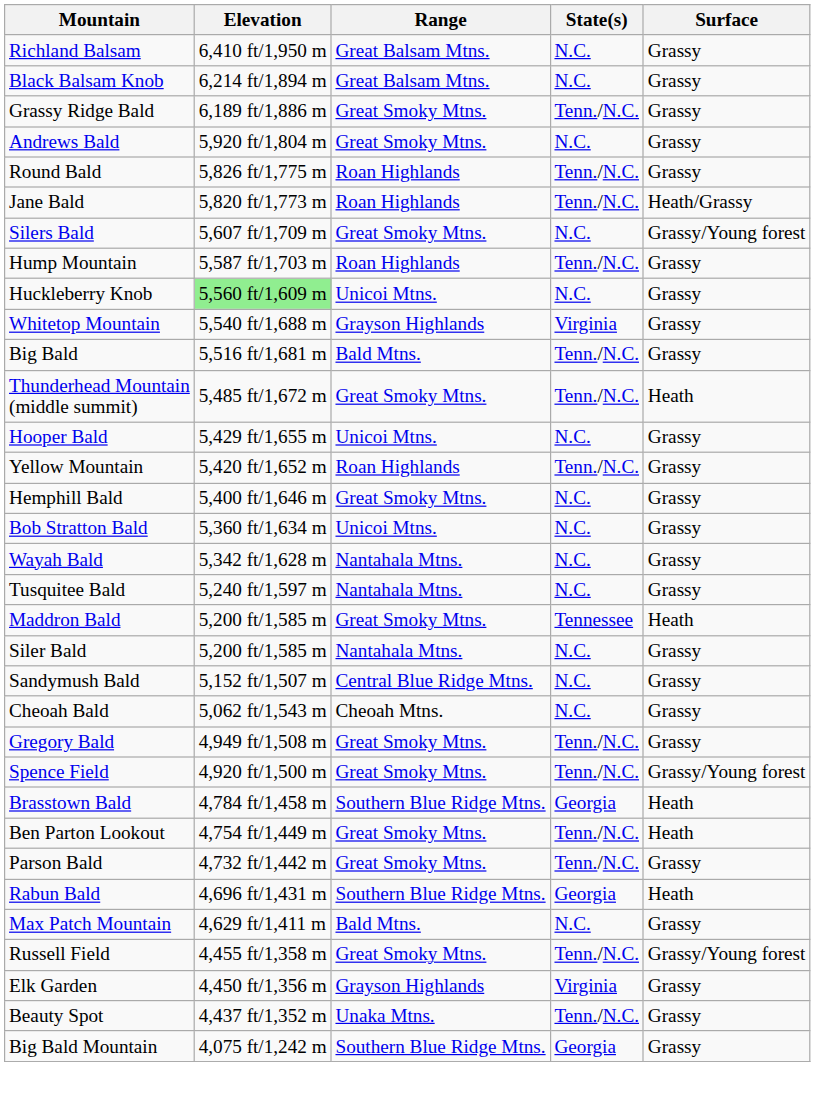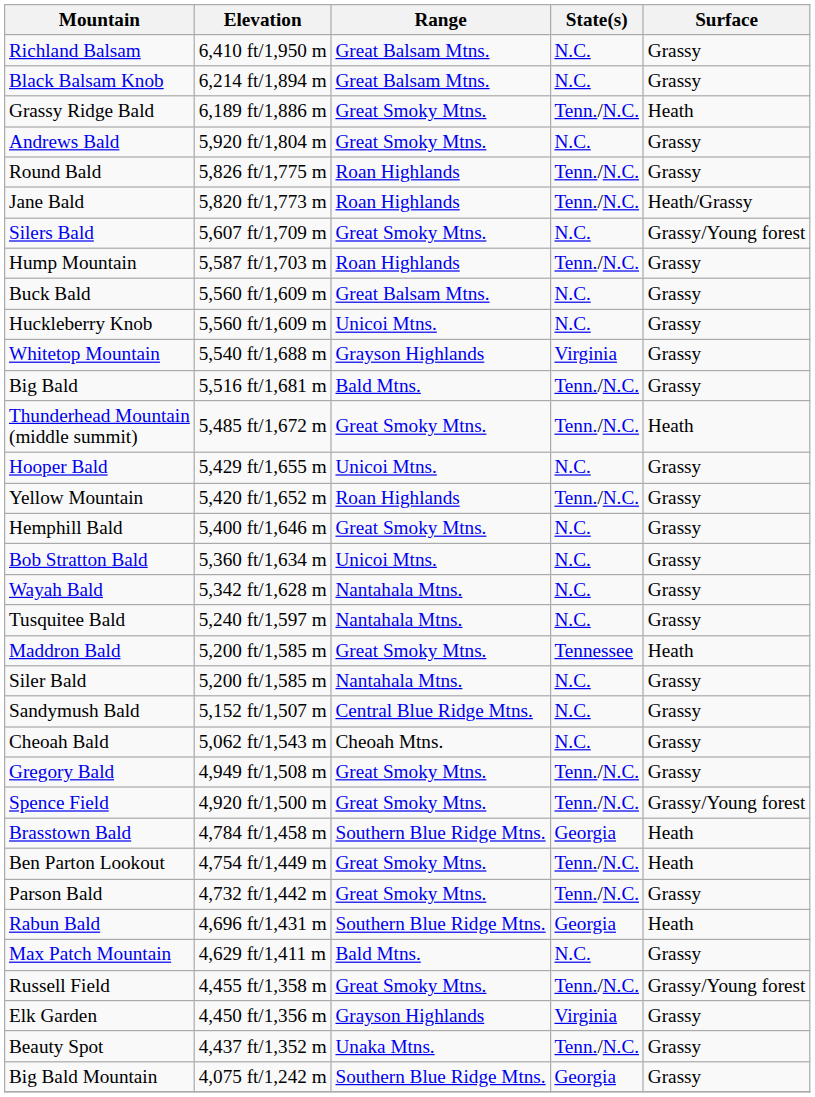Grassy Ridge Bald | Surface: Grassy -> Heath
+ row: Buck Bald | 5,560 ft/1,609 m | Great Balsam Mtns. | N.C. | Grassy
Huckleberry Knob | Elevation: lightgreen background -> no background
